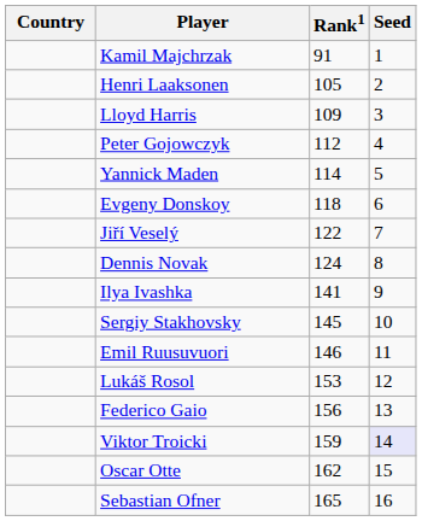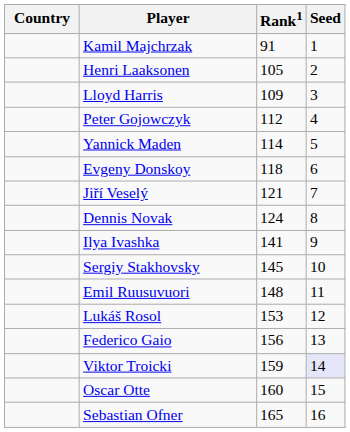Jiří Veselý | Rank1: 122 -> 121
Emil Ruusuvuori | Rank1: 146 -> 148
Oscar Otte | Rank1: 162 -> 160
